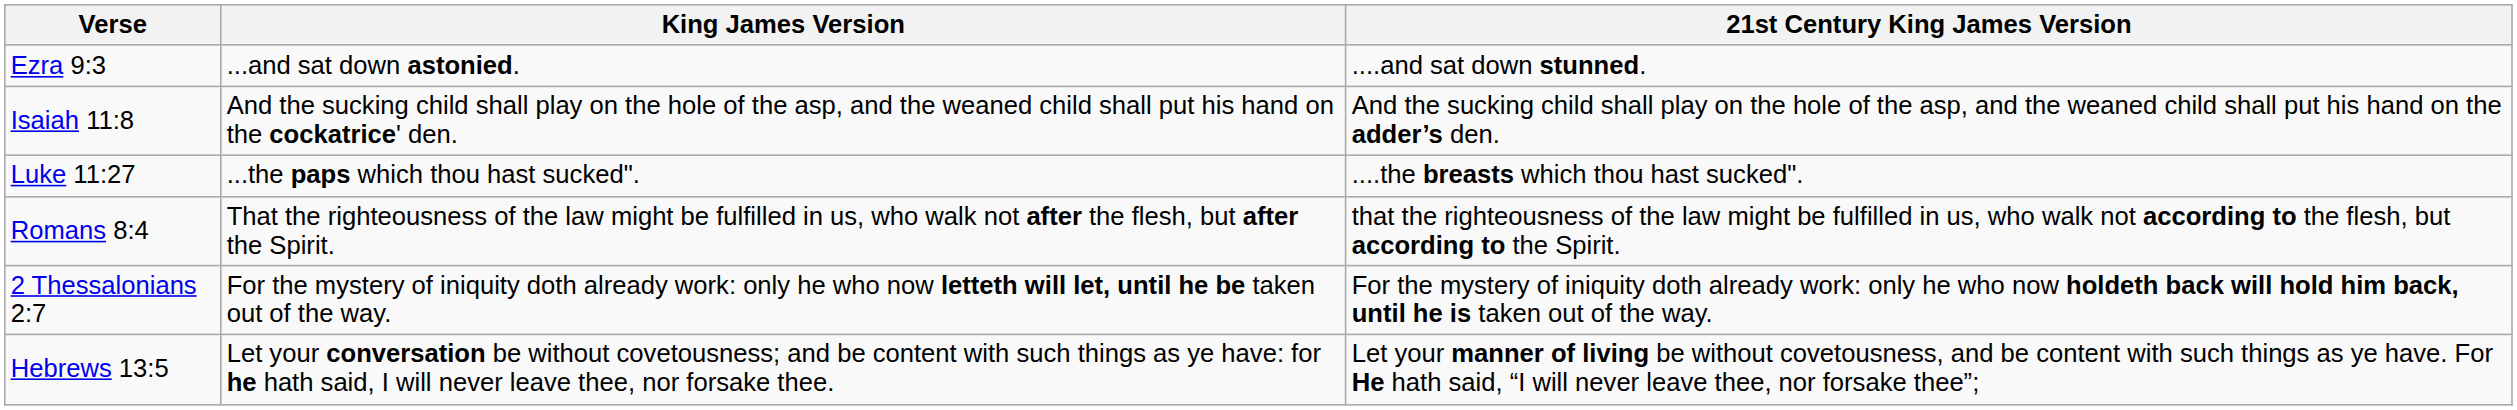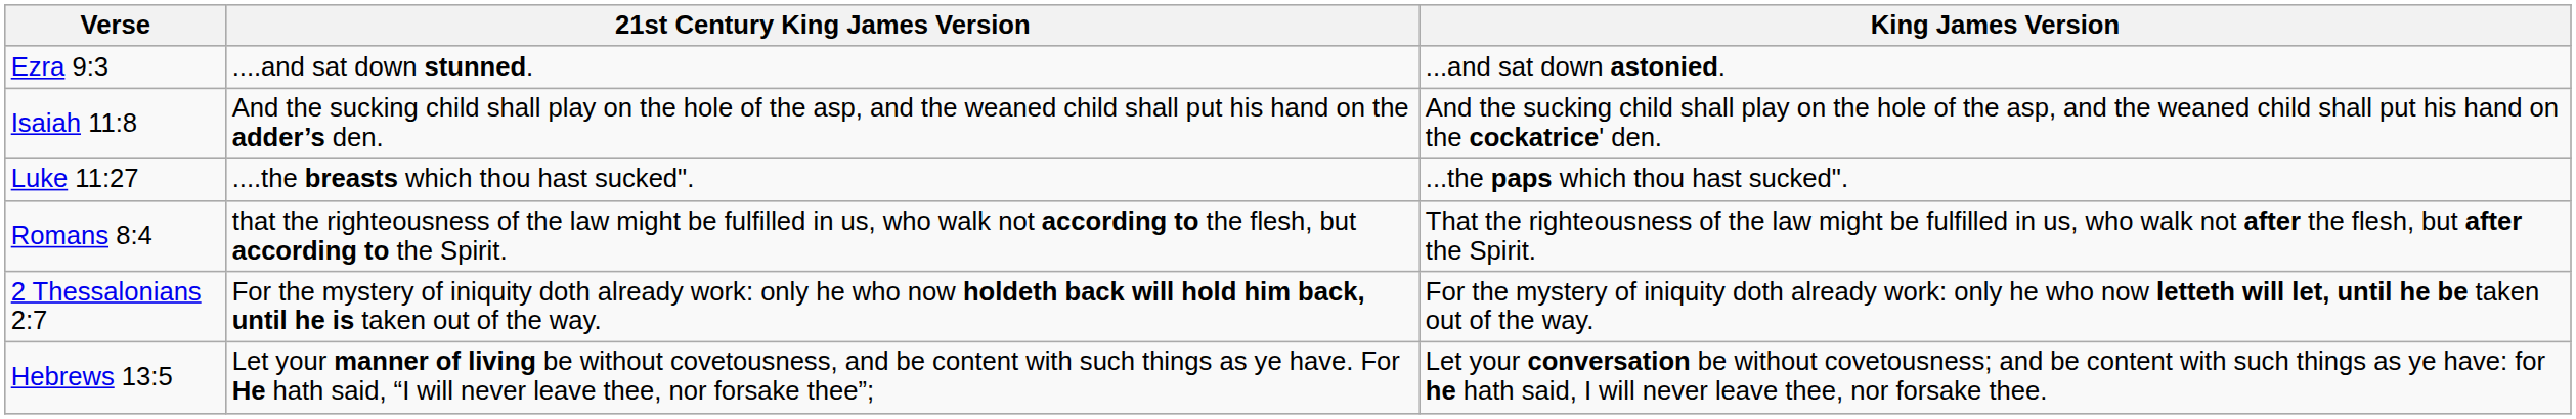columns swapped: 21st Century King James Version <-> King James Version
